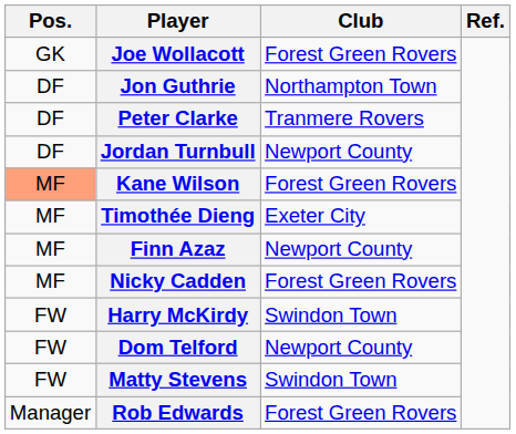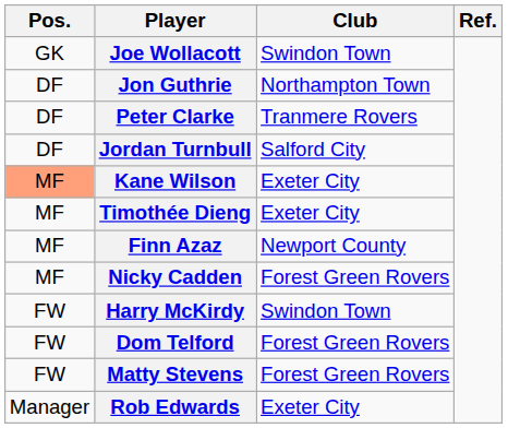Joe Wollacott | Club: Forest Green Rovers -> Swindon Town
Jordan Turnbull | Club: Newport County -> Salford City
Kane Wilson | Club: Forest Green Rovers -> Exeter City
Dom Telford | Club: Newport County -> Forest Green Rovers
Matty Stevens | Club: Swindon Town -> Forest Green Rovers
Rob Edwards | Club: Forest Green Rovers -> Exeter City
